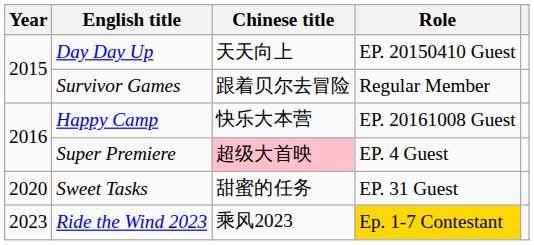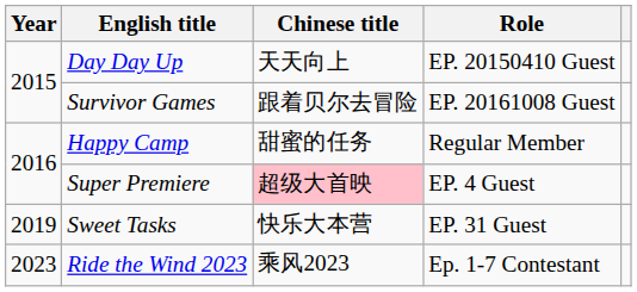Survivor Games | Role: Regular Member -> EP. 20161008 Guest
Happy Camp | Chinese title: 快乐大本营 -> 甜蜜的任务
Happy Camp | Role: EP. 20161008 Guest -> Regular Member
Sweet Tasks | Year: 2020 -> 2019
Sweet Tasks | Chinese title: 甜蜜的任务 -> 快乐大本营
Ride the Wind 2023 | Role: gold background -> no background
